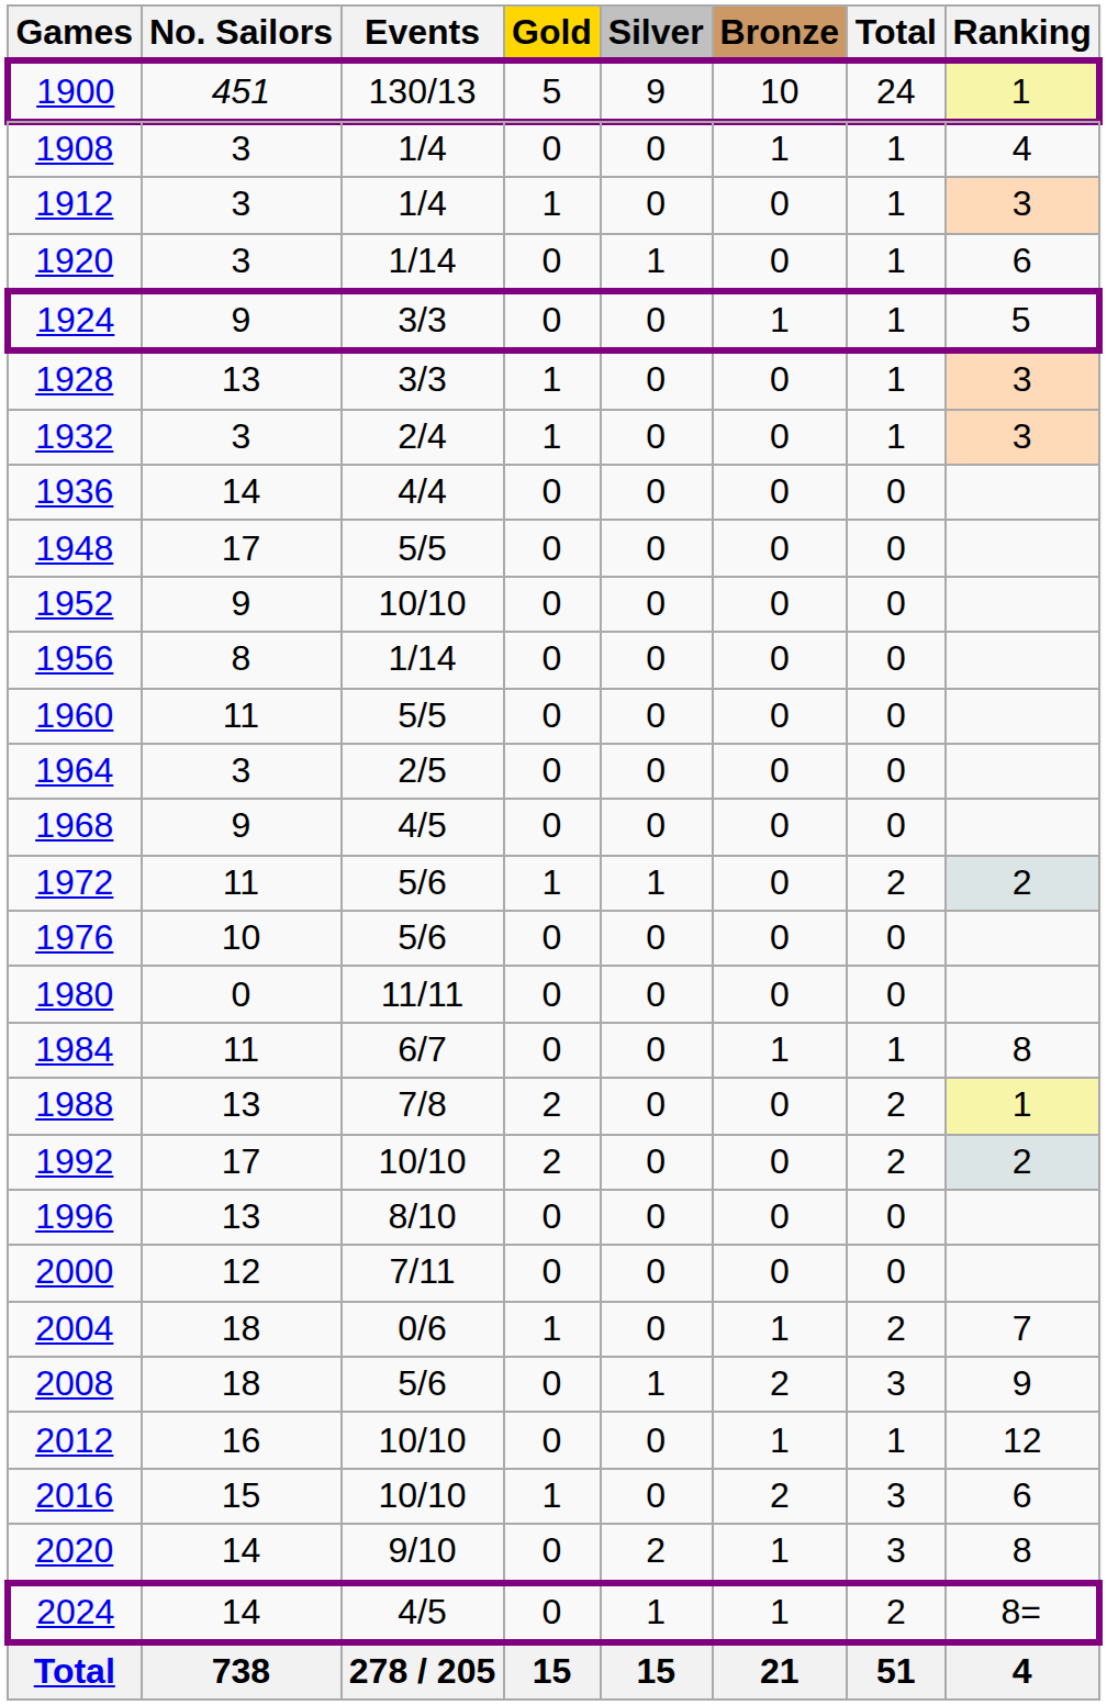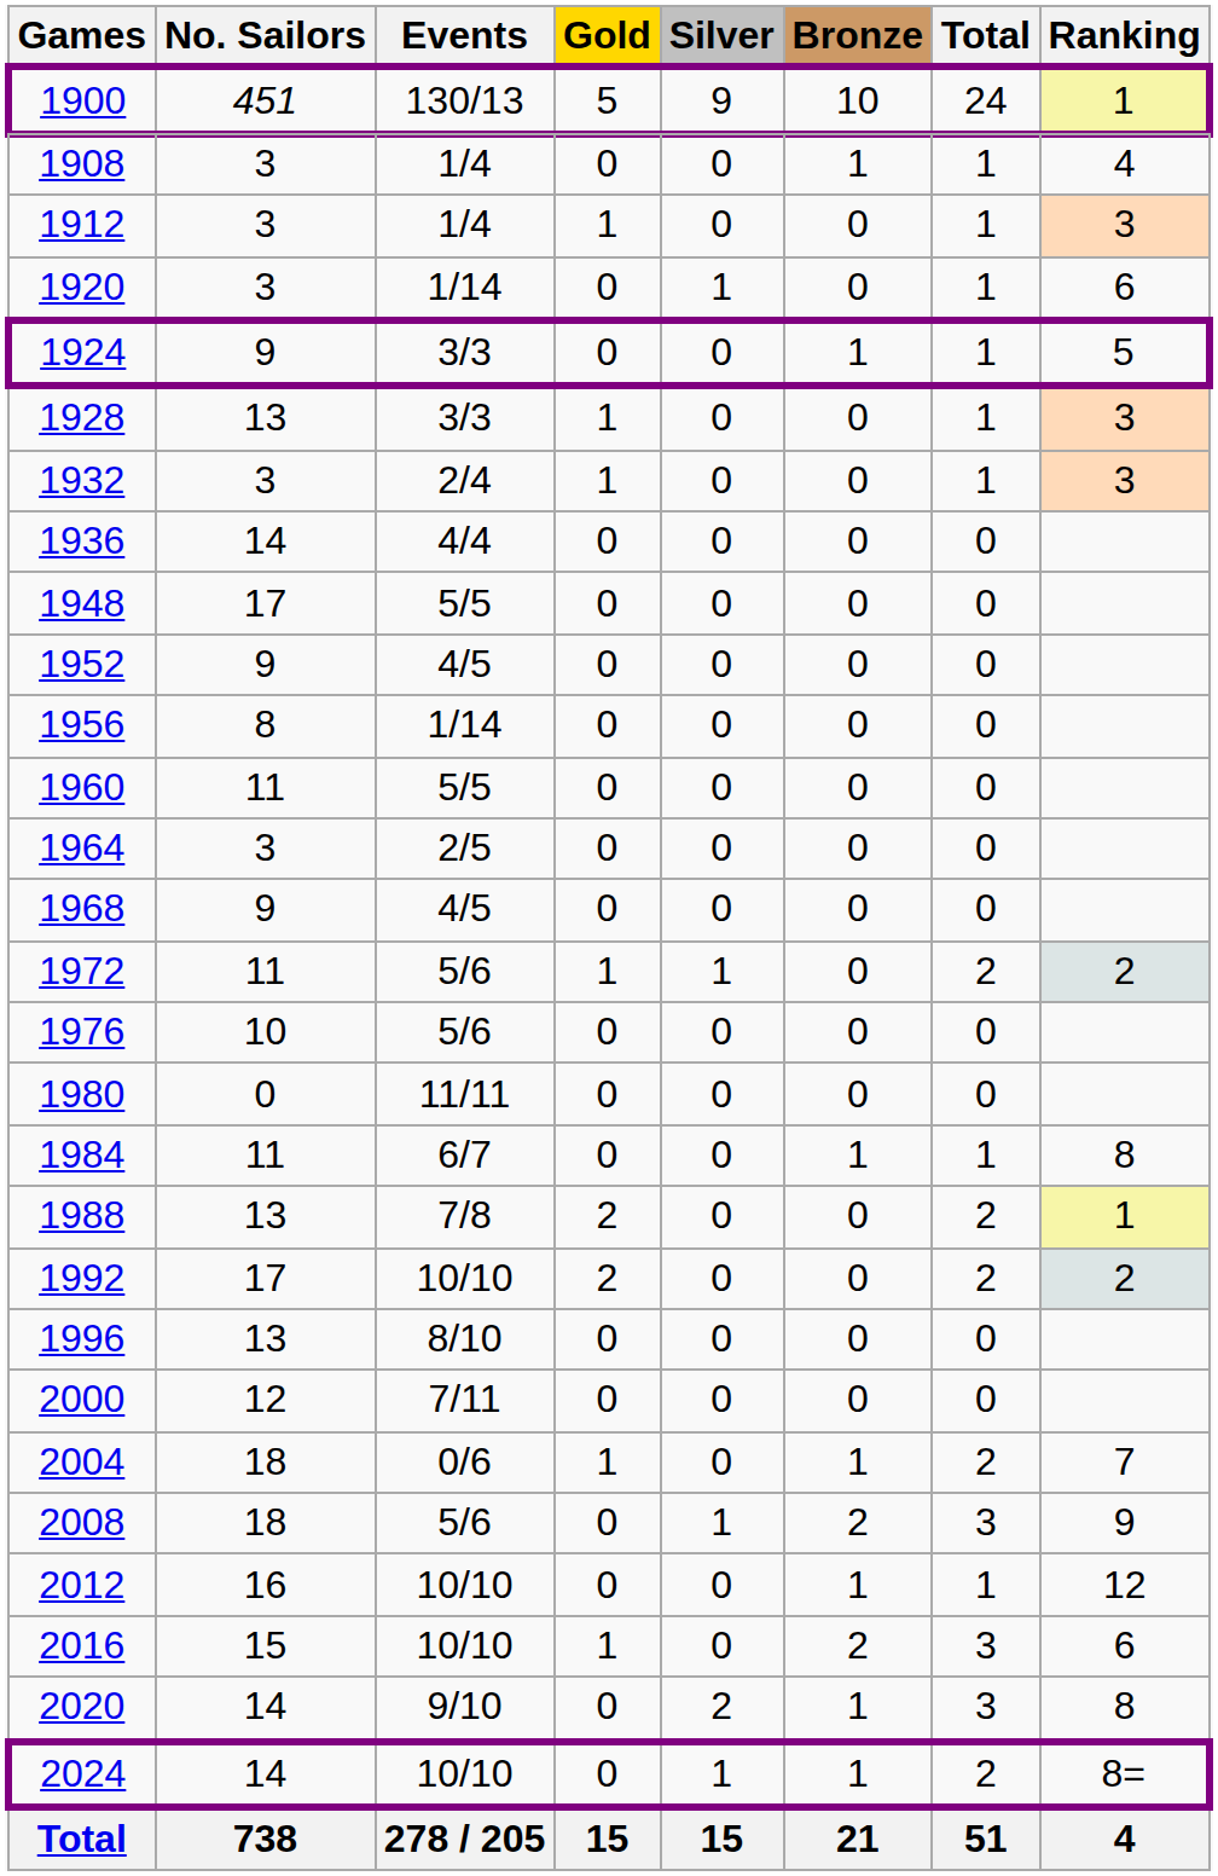1952 | Events: 10/10 -> 4/5
2024 | Events: 4/5 -> 10/10
